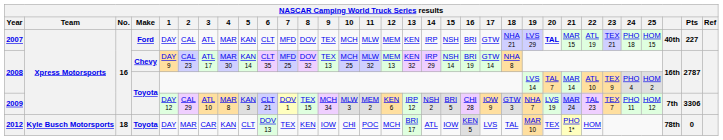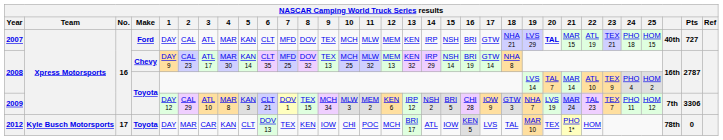2007 | Pts: 227 -> 727
2012 | No.: 18 -> 17
